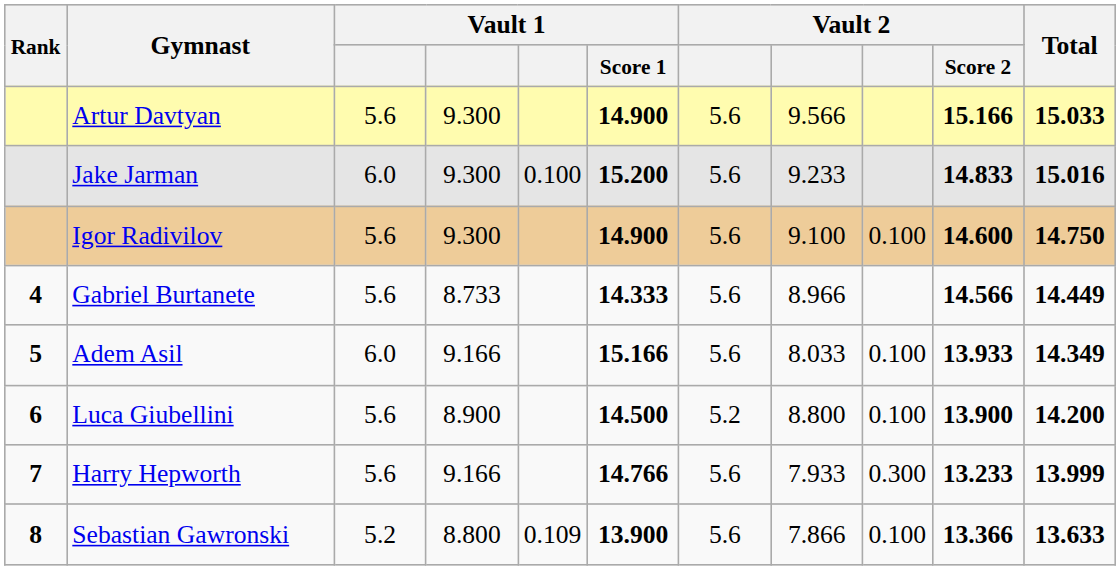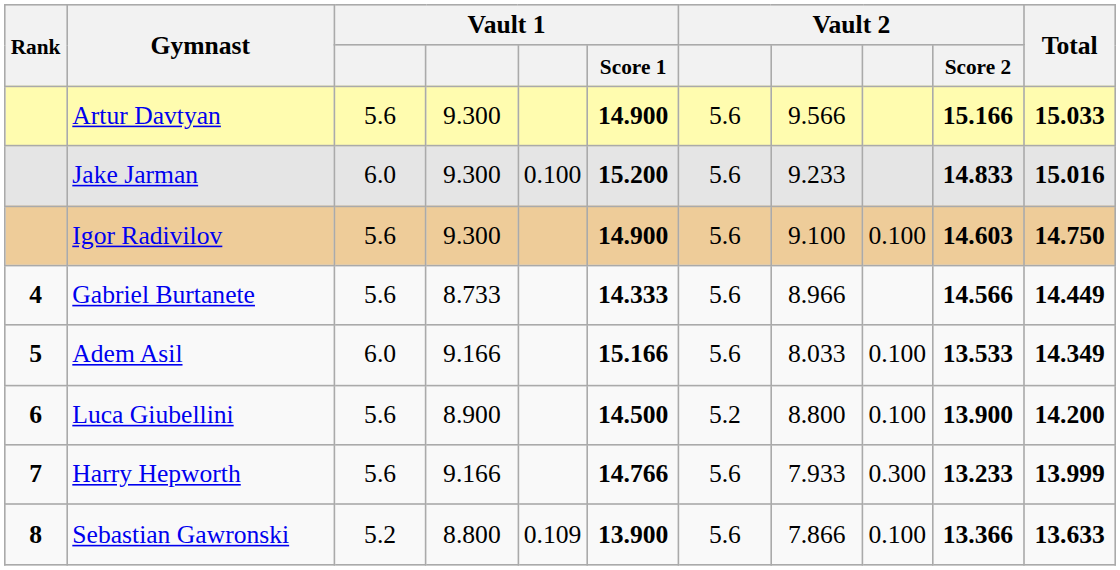Igor Radivilov | Vault 2 / Score 2: 14.600 -> 14.603
Adem Asil | Vault 2 / Score 2: 13.933 -> 13.533
